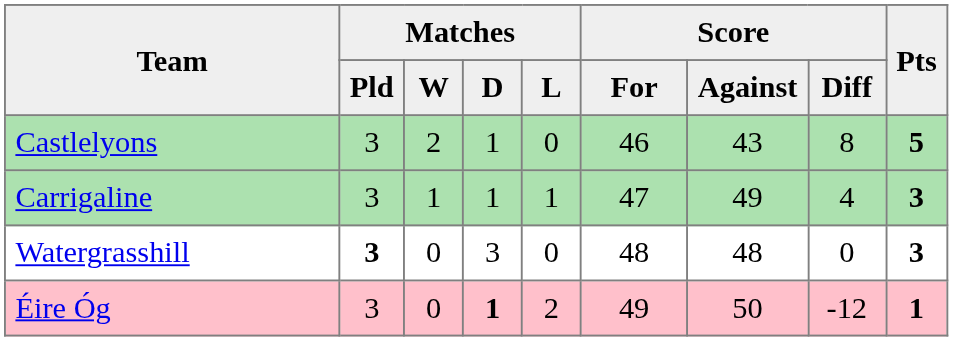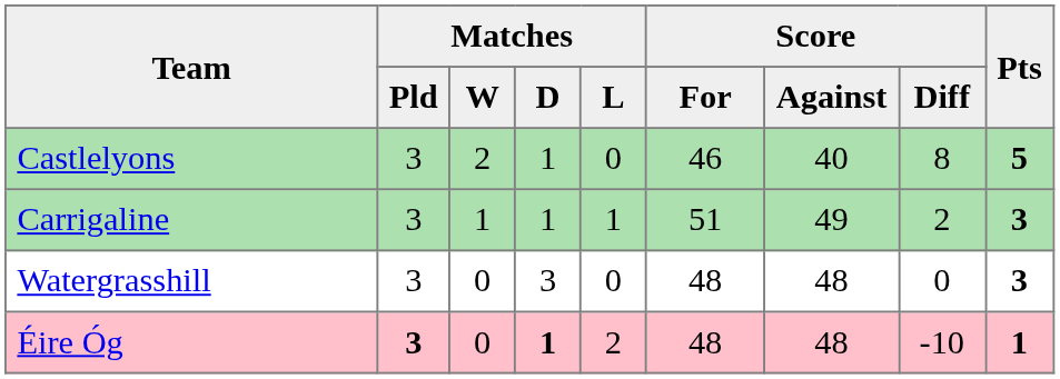Castlelyons | Score / Against: 43 -> 40
Carrigaline | Score / For: 47 -> 51
Carrigaline | Score / Diff: 4 -> 2
Watergrasshill | Matches / Pld: bold -> normal
Éire Óg | Matches / Pld: normal -> bold
Éire Óg | Score / For: 49 -> 48
Éire Óg | Score / Against: 50 -> 48
Éire Óg | Score / Diff: -12 -> -10
